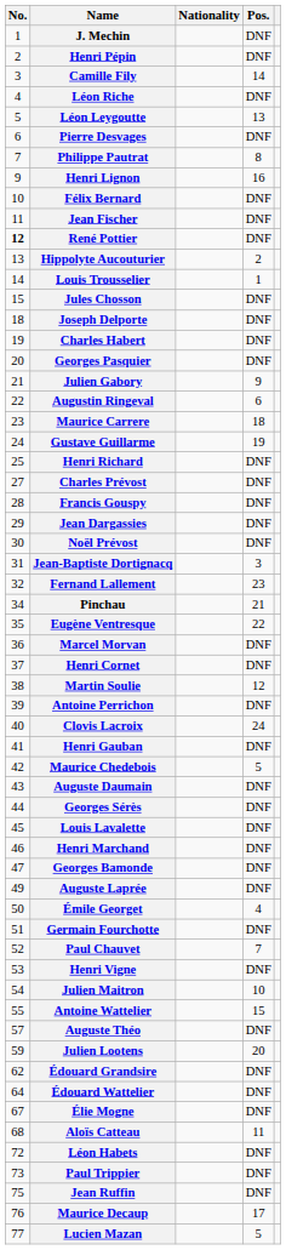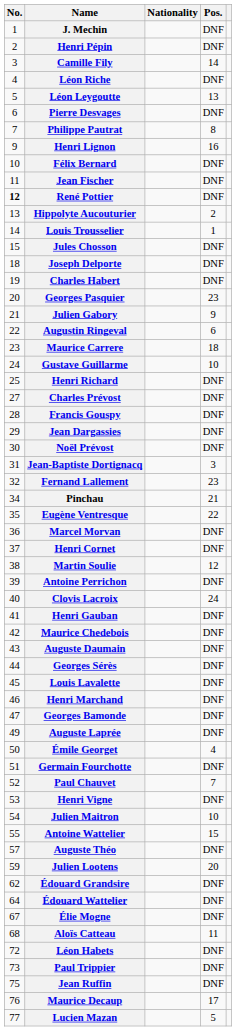Georges Pasquier | Pos.: DNF -> 23
Gustave Guillarme | Pos.: 19 -> 10
Maurice Chedebois | Pos.: 5 -> DNF
